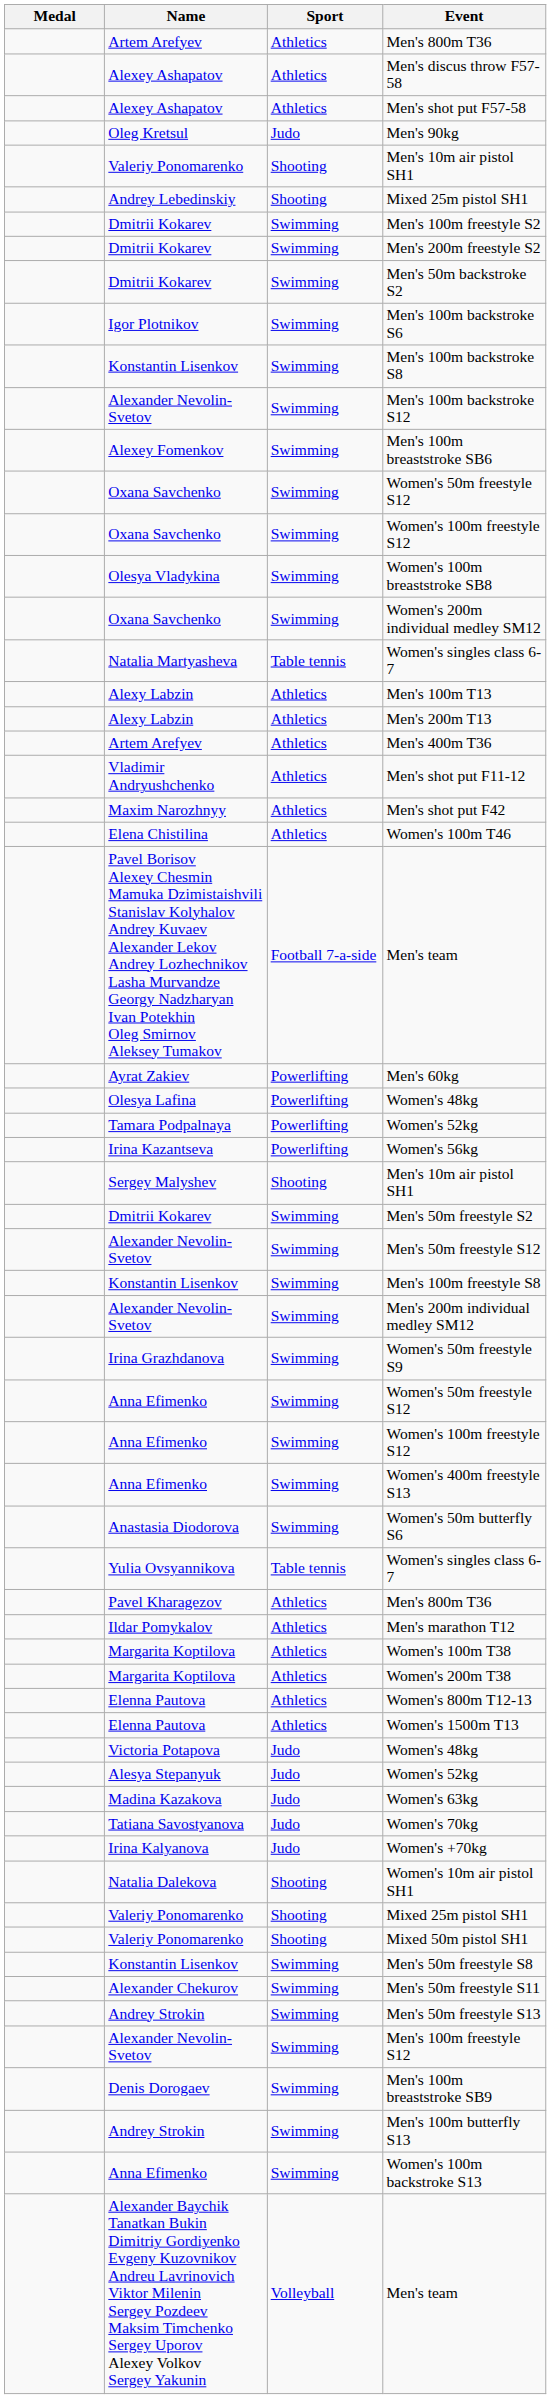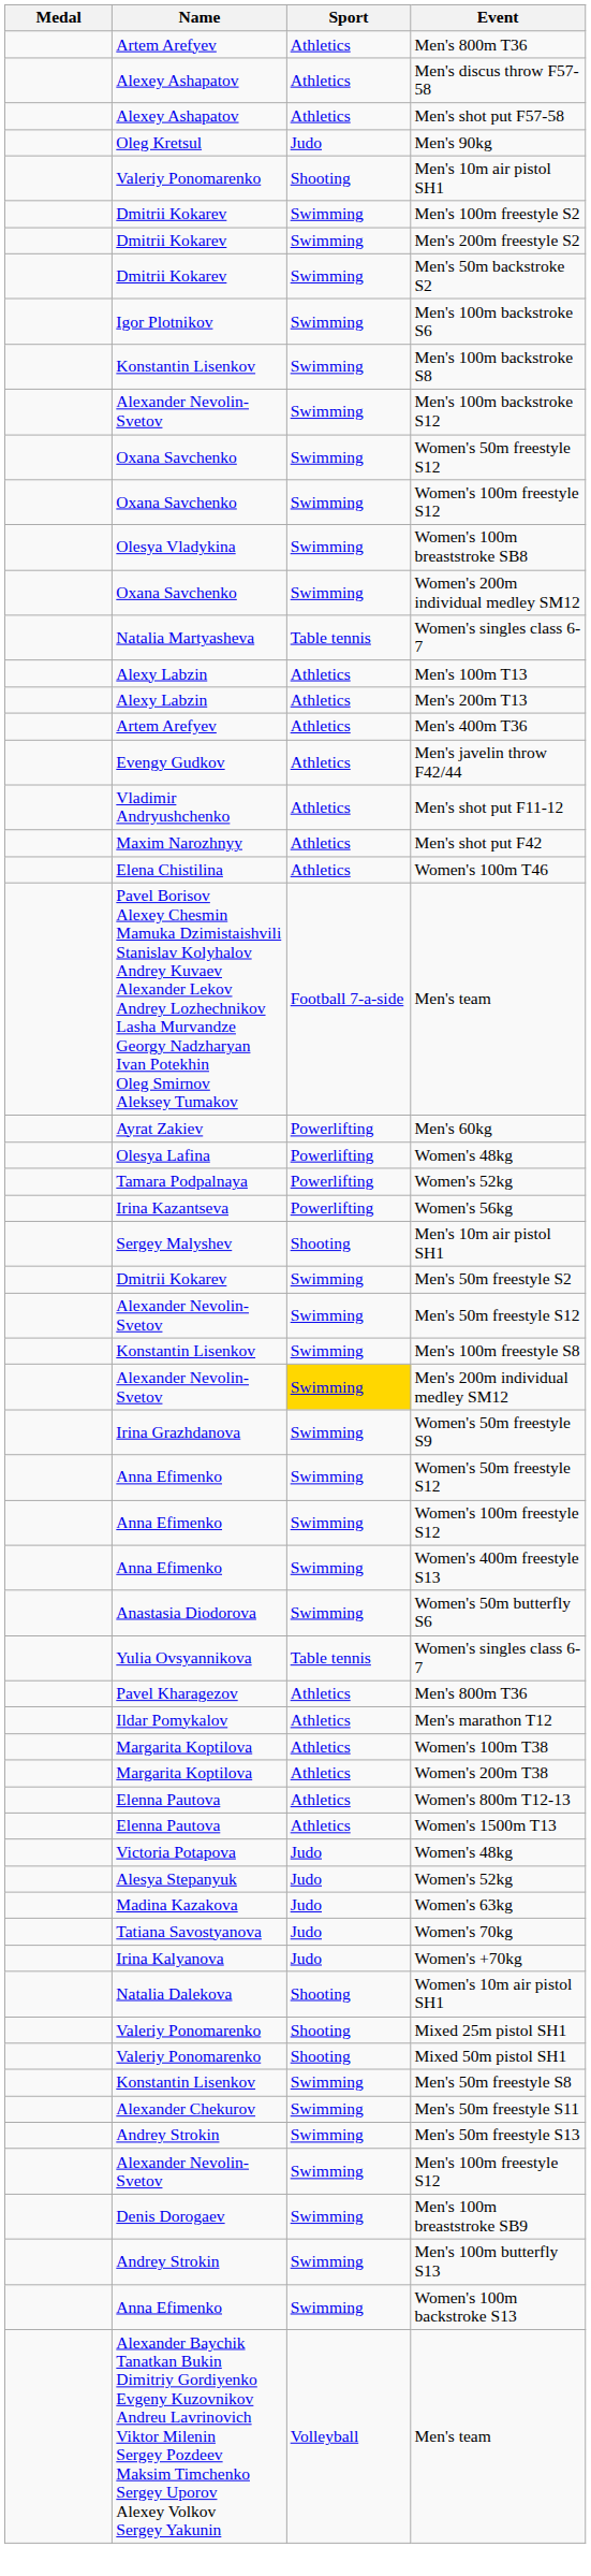- row: Andrey Lebedinskiy | Shooting | Mixed 25m pistol SH1
- row: Alexey Fomenkov | Swimming | Men's 100m breaststroke SB6
+ row: Evengy Gudkov | Athletics | Men's javelin throw F42/44
Men's 200m individual medley SM12 | Sport: no background -> gold background
